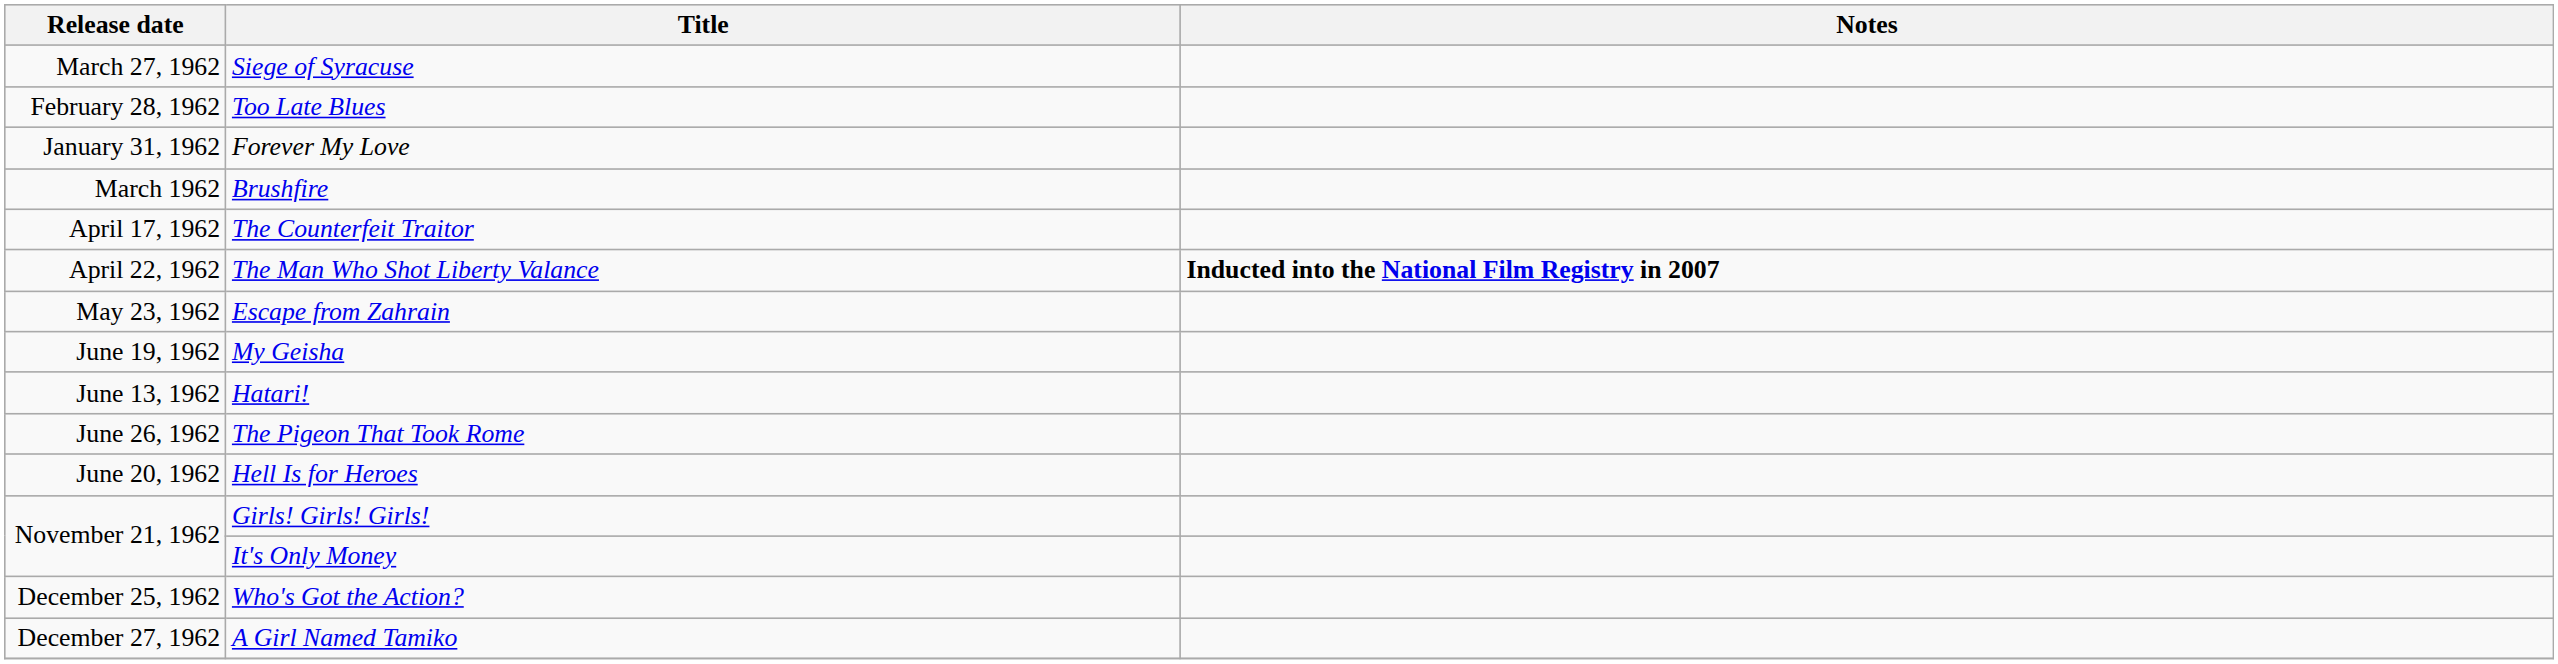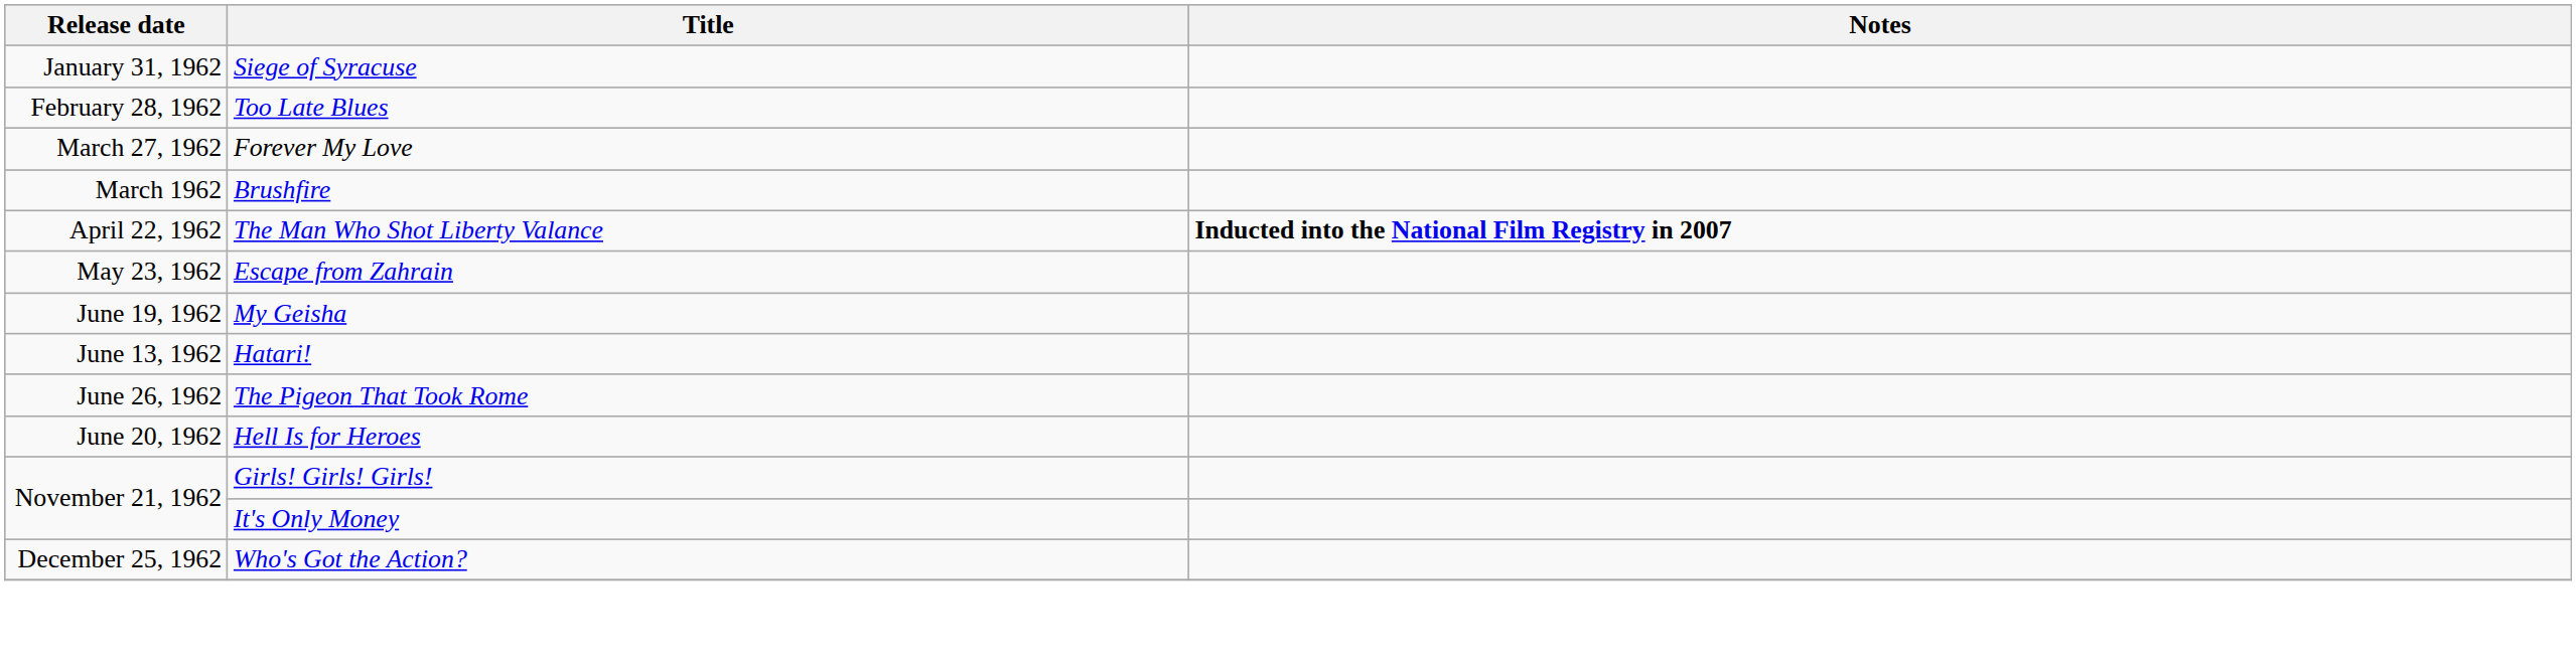Siege of Syracuse | Release date: March 27, 1962 -> January 31, 1962
Forever My Love | Release date: January 31, 1962 -> March 27, 1962
- row: April 17, 1962 | The Counterfeit Traitor
- row: December 27, 1962 | A Girl Named Tamiko
